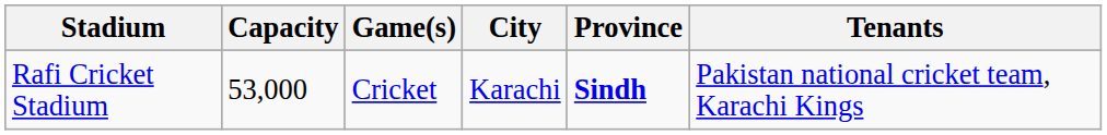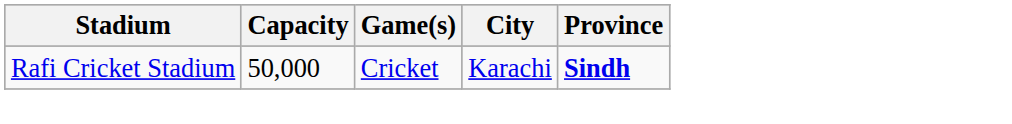- column: Tenants | Pakistan national cricket team, Karachi Kings
Rafi Cricket Stadium | Capacity: 53,000 -> 50,000
